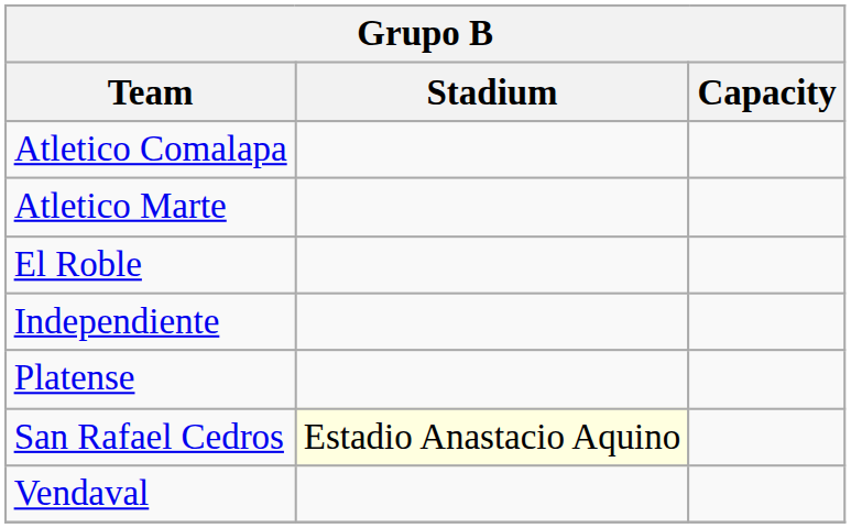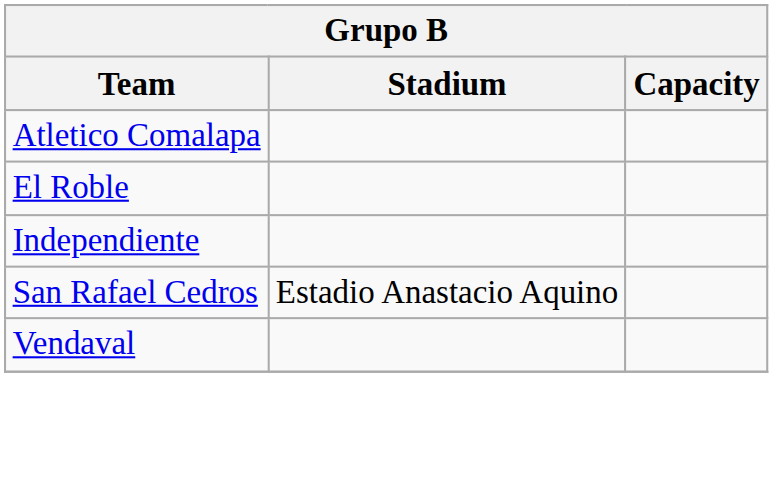- row: Atletico Marte
- row: Platense
San Rafael Cedros | Stadium: lightyellow background -> no background
